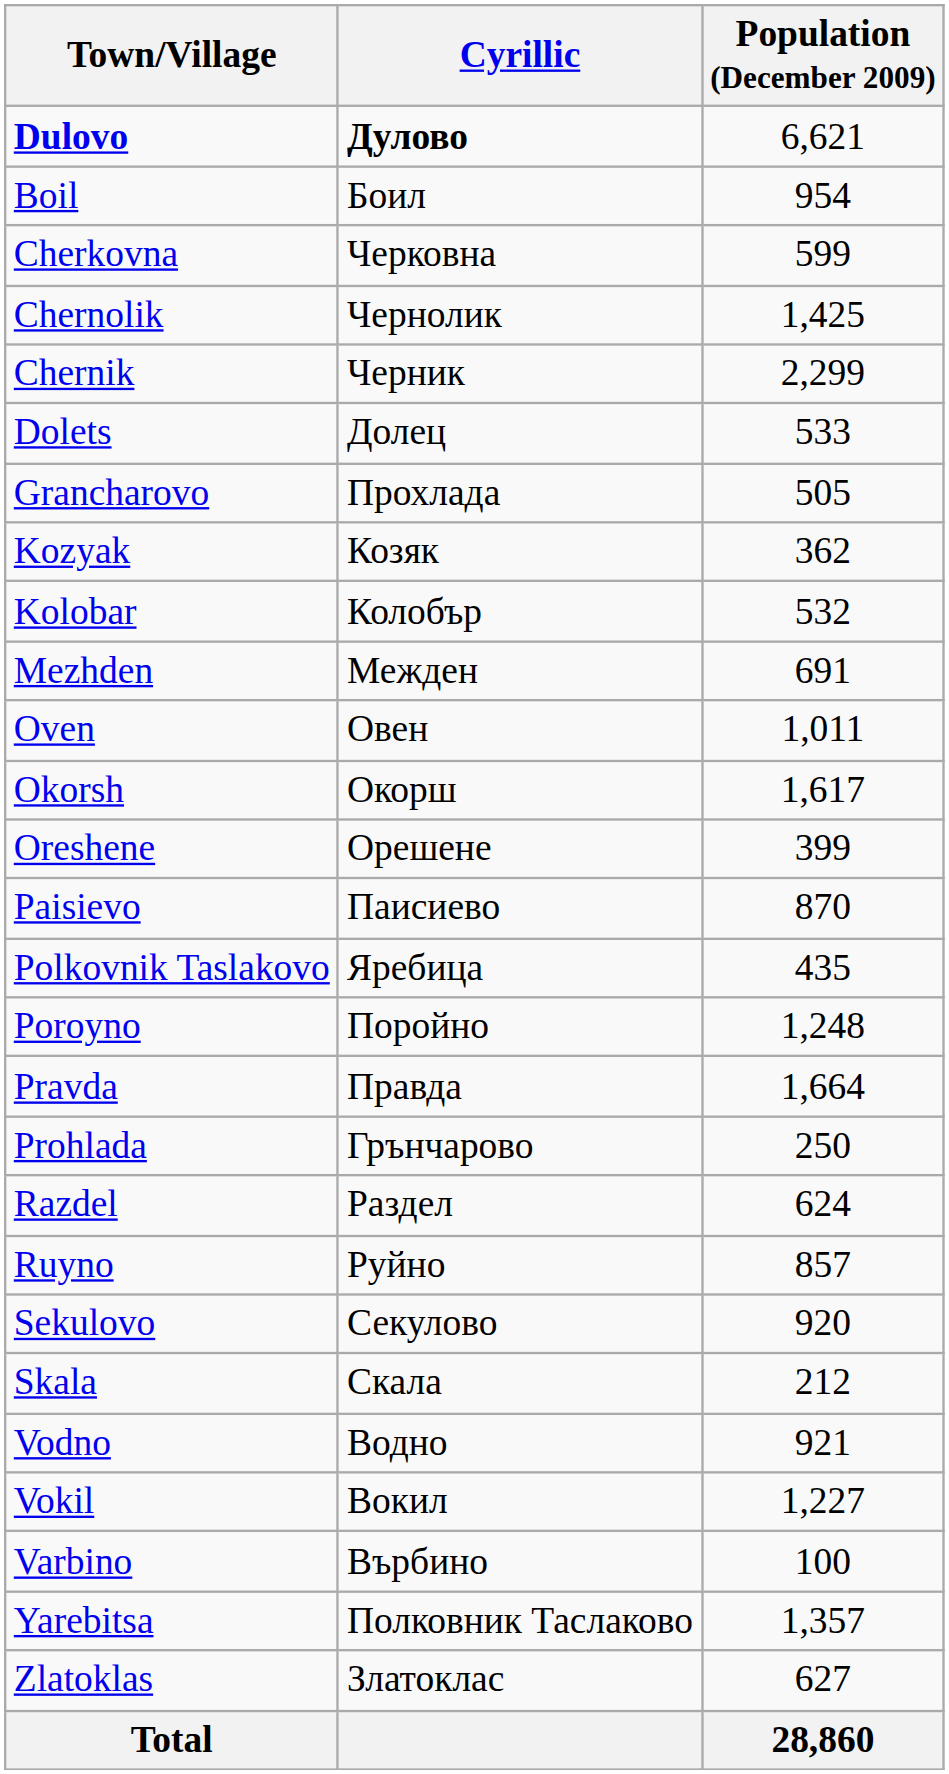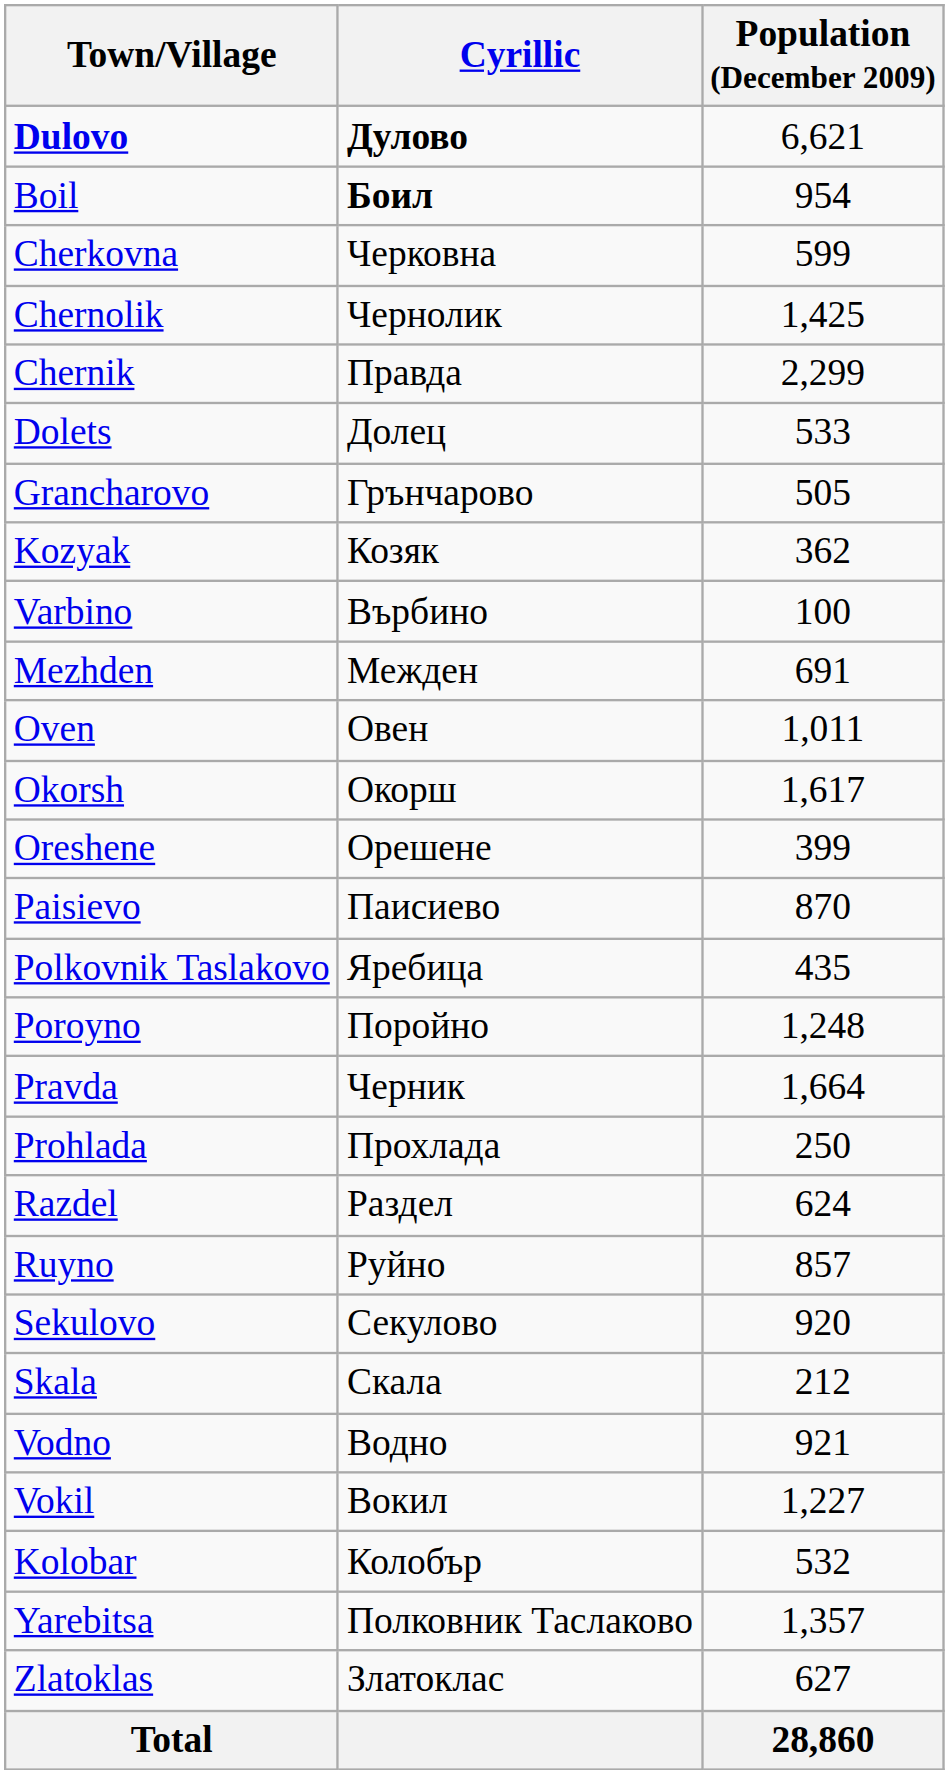Boil | Cyrillic: normal -> bold
Chernik | Cyrillic: Черник -> Правда
Grancharovo | Cyrillic: Прохлада -> Грънчарово
rows swapped: Kolobar <-> Varbino
Pravda | Cyrillic: Правда -> Черник
Prohlada | Cyrillic: Грънчарово -> Прохлада
